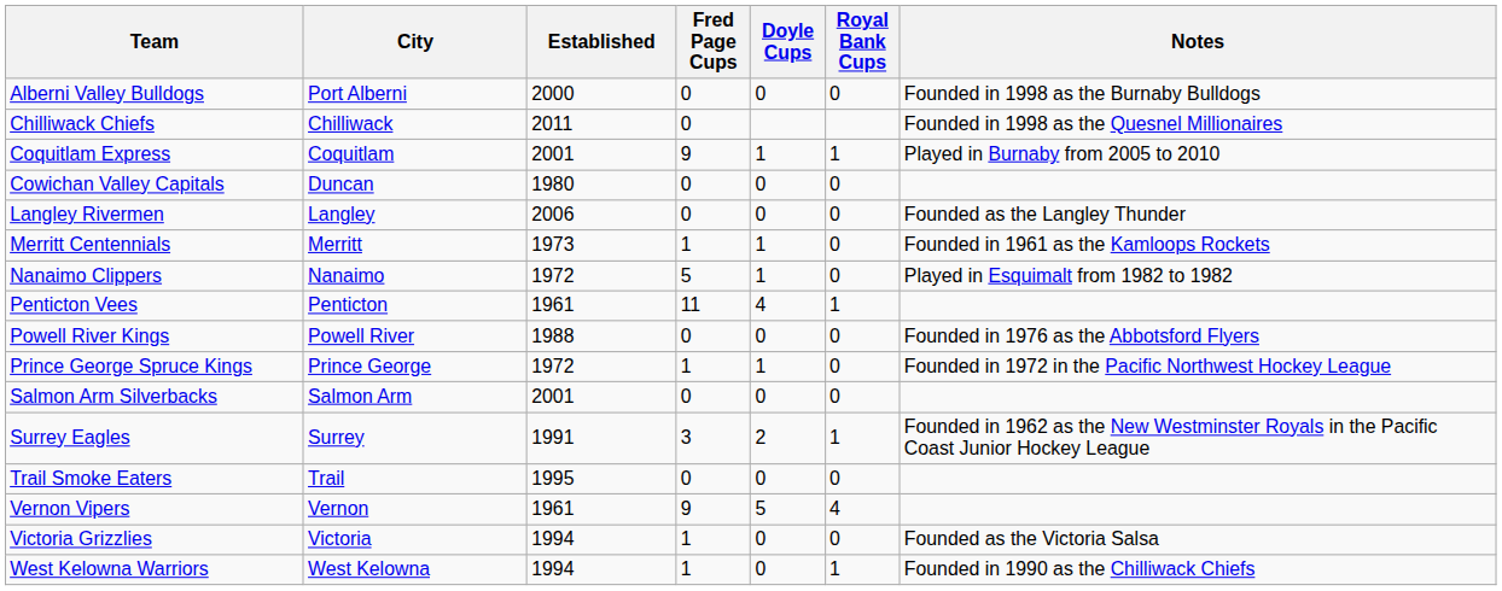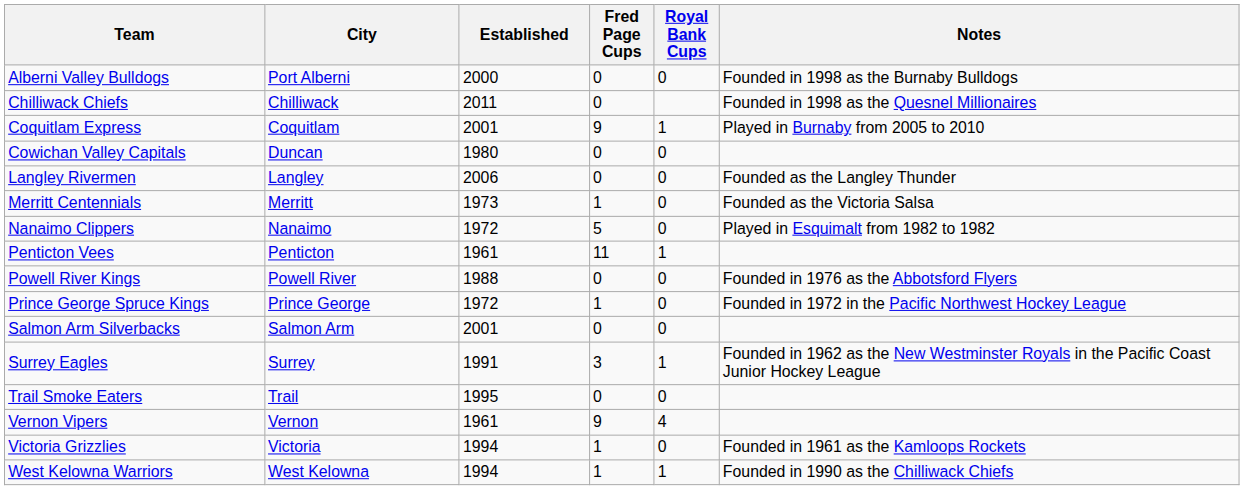- column: Doyle Cups | 0 | 1 | 0 | 0 | 1 | 1 | 4 | 0 | 1 | 0 | 2 | 0 | 5 | 0 | 0
Merritt Centennials | Notes: Founded in 1961 as the Kamloops Rockets -> Founded as the Victoria Salsa
Victoria Grizzlies | Notes: Founded as the Victoria Salsa -> Founded in 1961 as the Kamloops Rockets
